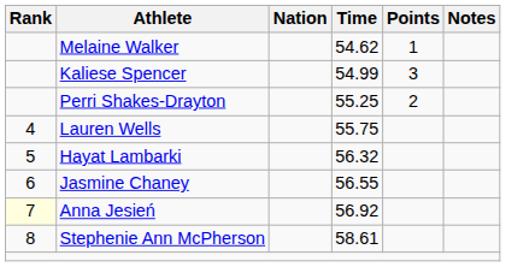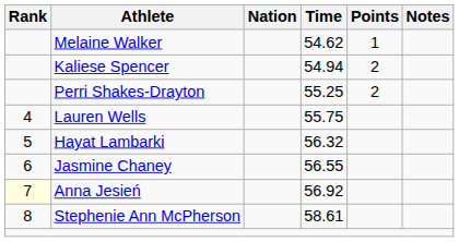Kaliese Spencer | Time: 54.99 -> 54.94
Kaliese Spencer | Points: 3 -> 2
